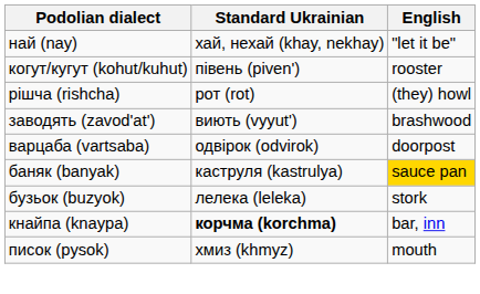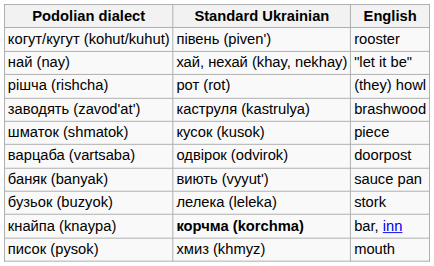rows swapped: най (nay) <-> когут/кугут (kohut/kuhut)
заводять (zavod'at') | Standard Ukrainian: виють (vyyut') -> каструля (kastrulya)
+ row: шматок (shmatok) | кусок (kusok) | piece
баняк (banyak) | Standard Ukrainian: каструля (kastrulya) -> виють (vyyut')
баняк (banyak) | English: gold background -> no background
